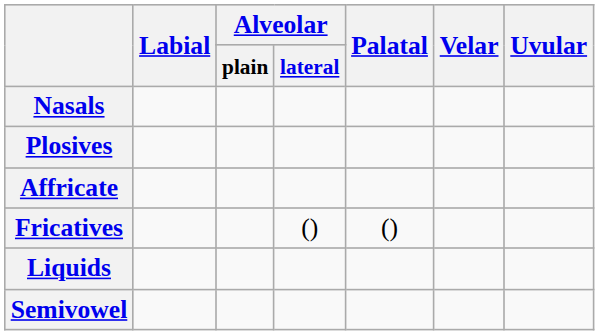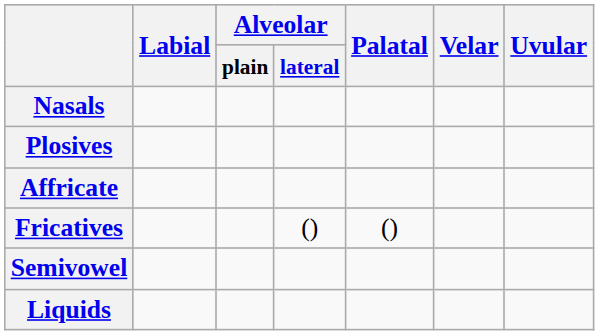rows swapped: Liquids <-> Semivowel
